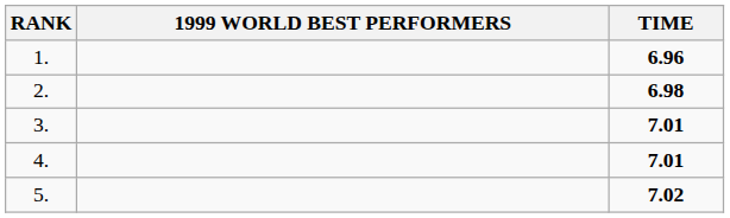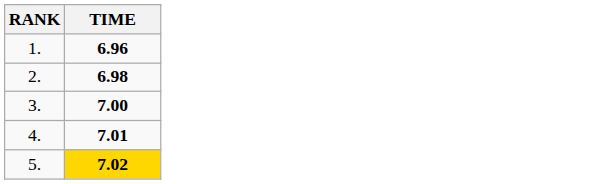- column: 1999 WORLD BEST PERFORMERS
3. | TIME: 7.01 -> 7.00
5. | TIME: no background -> gold background
